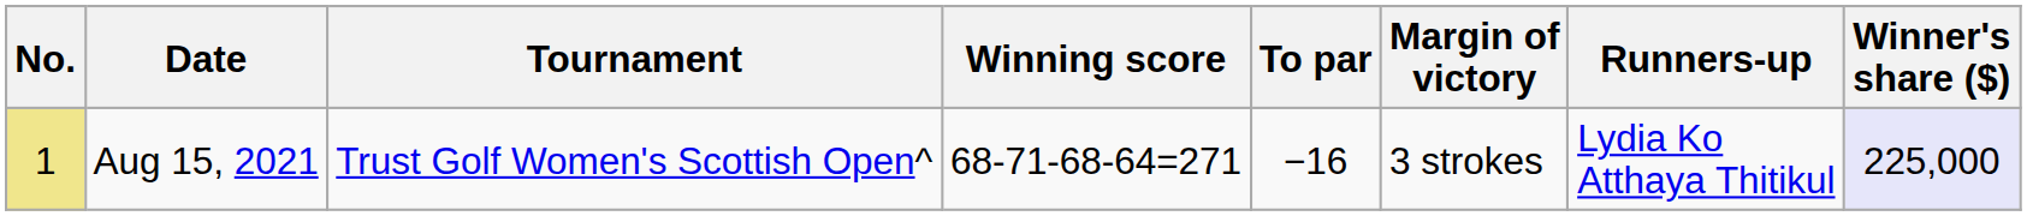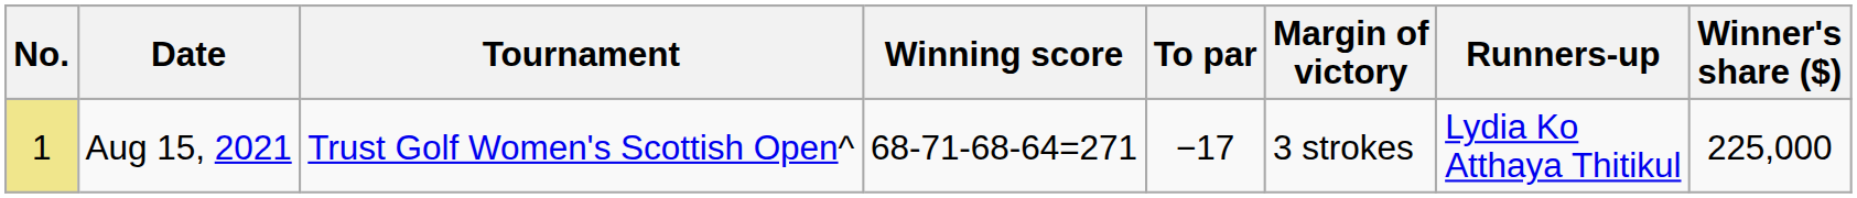Aug 15, 2021 | To par: −16 -> −17
Aug 15, 2021 | Winner's share ($): lavender background -> no background
